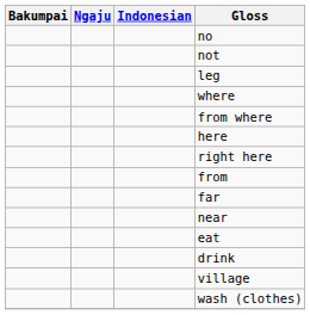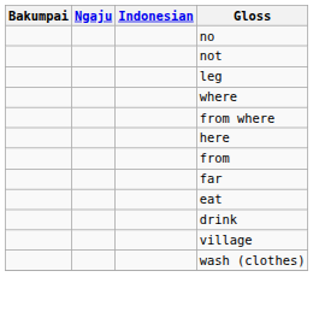- row: right here
- row: near
